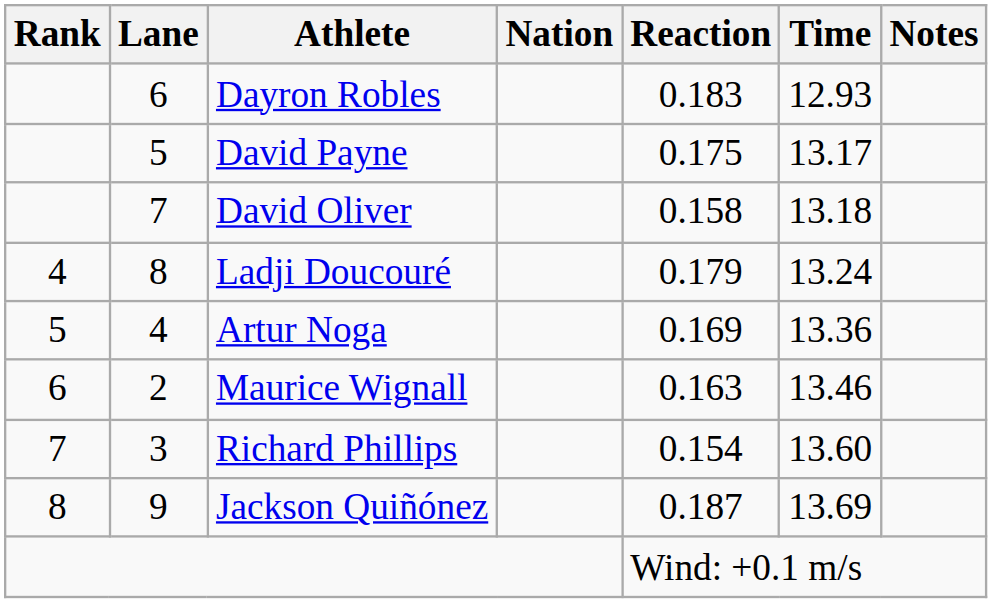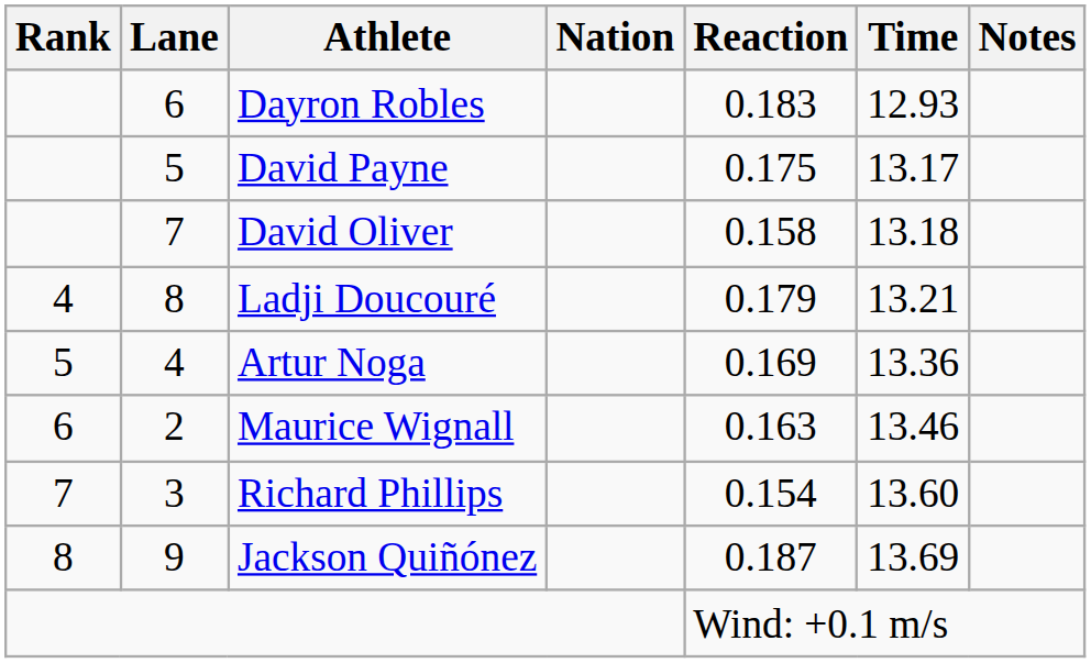Ladji Doucouré | Time: 13.24 -> 13.21
